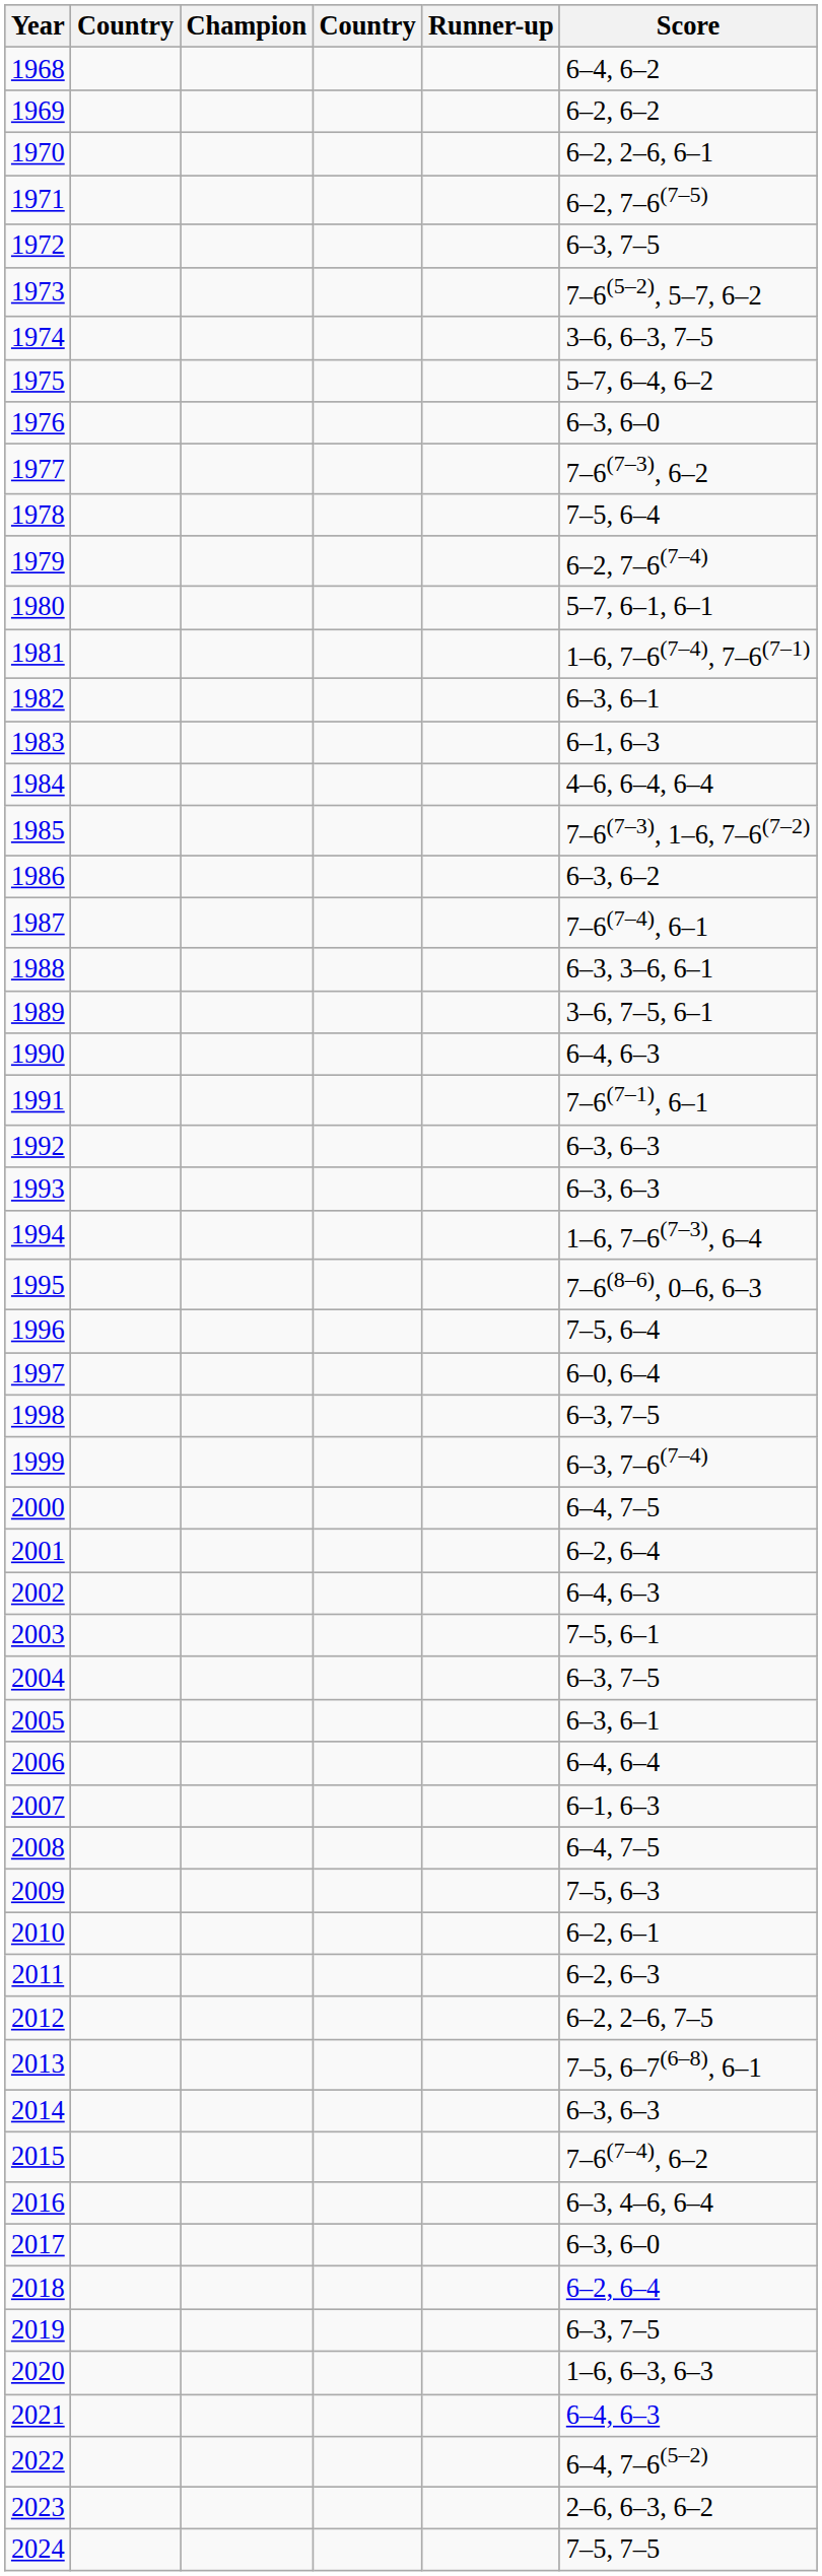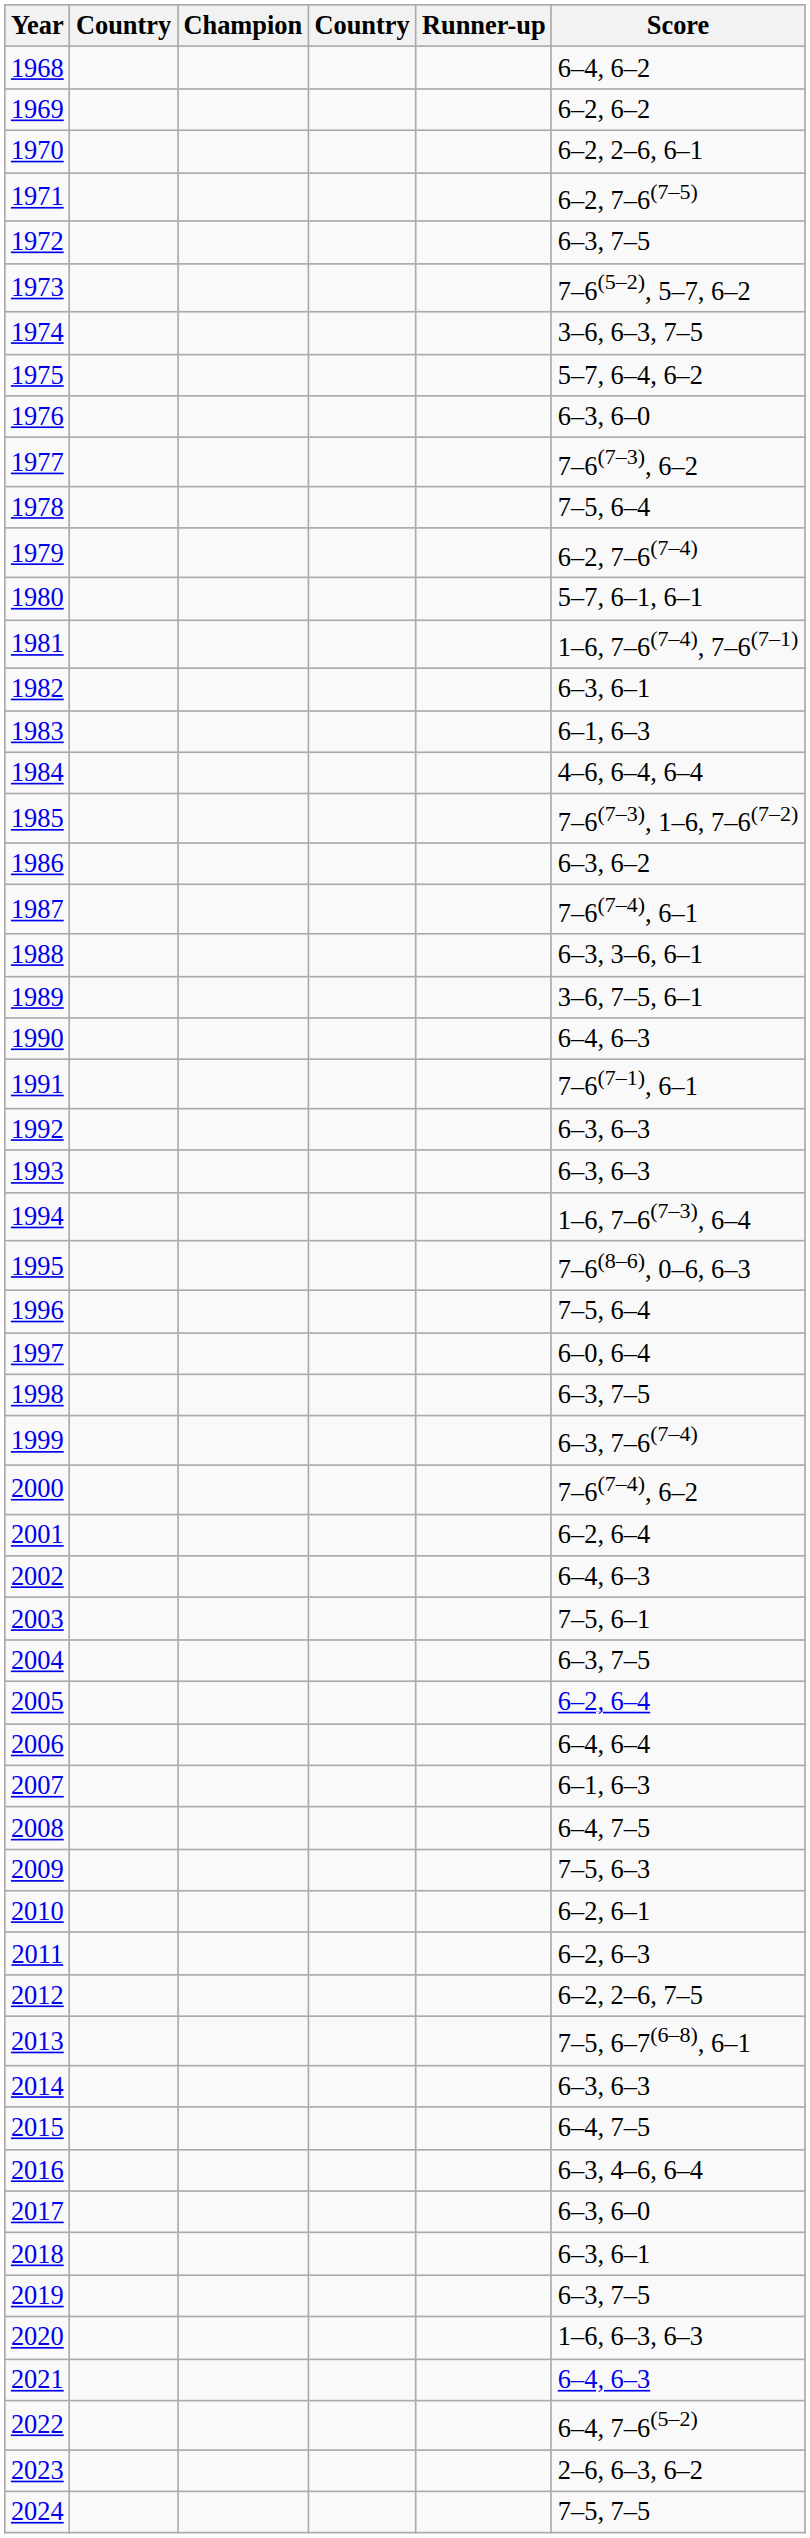2000 | Score: 6–4, 7–5 -> 7–6(7–4), 6–2
2005 | Score: 6–3, 6–1 -> 6–2, 6–4
2015 | Score: 7–6(7–4), 6–2 -> 6–4, 7–5
2018 | Score: 6–2, 6–4 -> 6–3, 6–1
